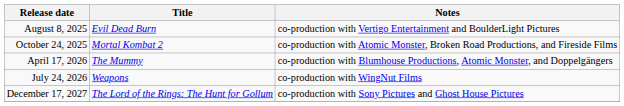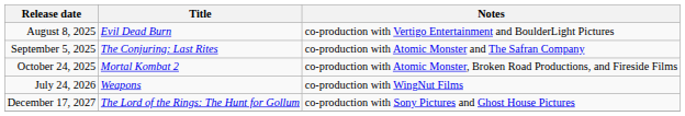+ row: September 5, 2025 | The Conjuring: Last Rites | co-production with Atomic Monster and The Safran Company
- row: April 17, 2026 | The Mummy | co-production with Blumhouse Productions, Atomic Monster, and Doppelgängers
